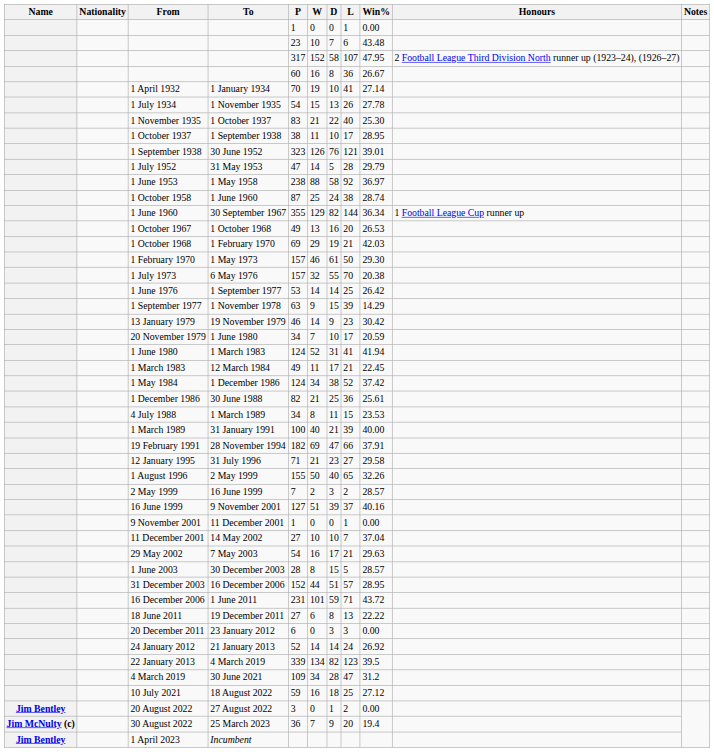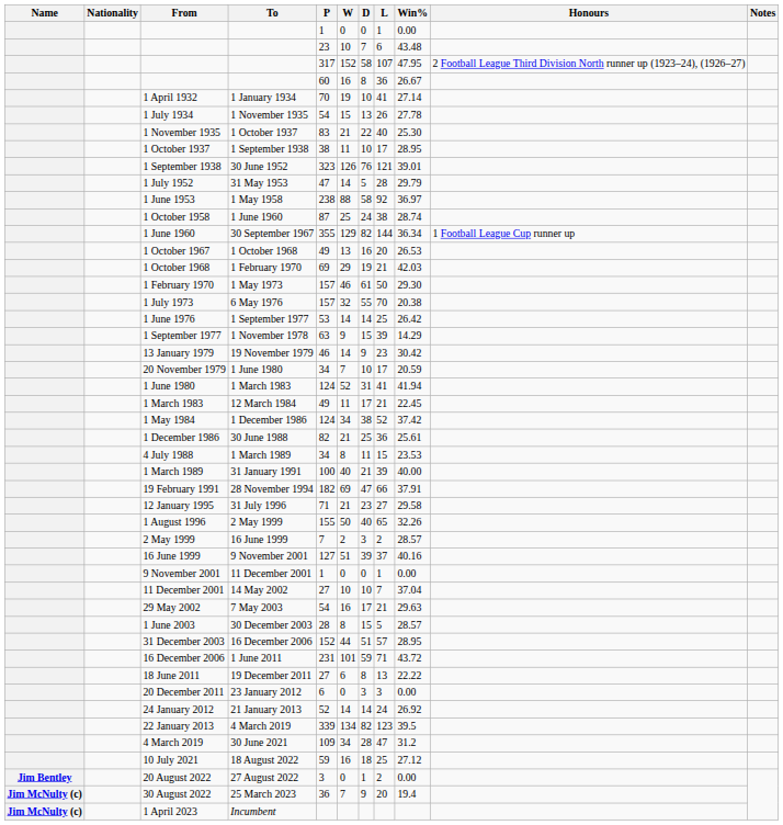1 April 2023 | Name: Jim Bentley -> Jim McNulty (c)
